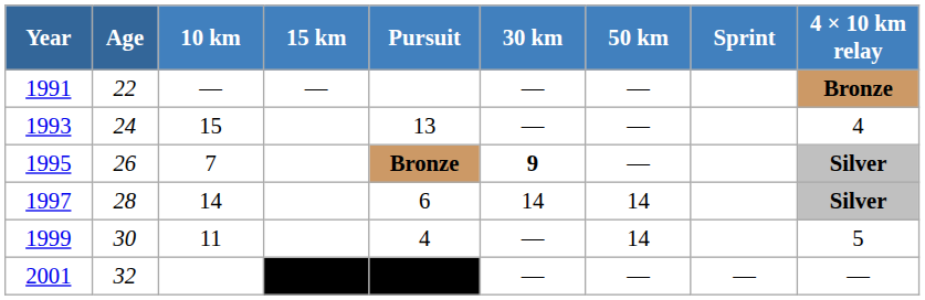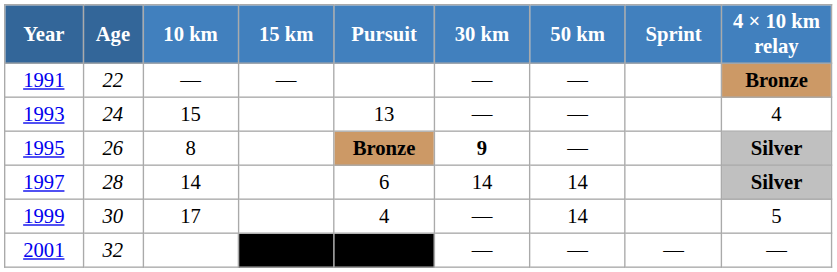1995 | 10 km: 7 -> 8
1999 | 10 km: 11 -> 17
